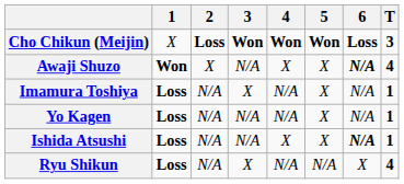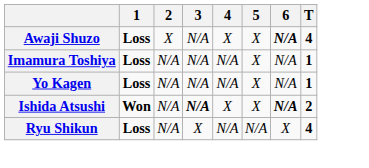- row: Cho Chikun (Meijin) | X | Loss | Won | Won | Won | Loss | 3
Awaji Shuzo | 1: Won -> Loss
Imamura Toshiya | 3: X -> N/A
Ishida Atsushi | 1: Loss -> Won
Ishida Atsushi | 3: normal -> bold
Ishida Atsushi | T: 1 -> 2
